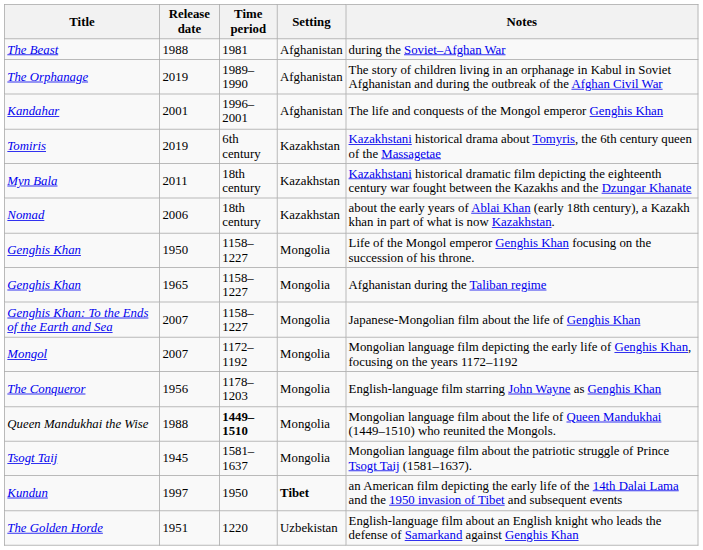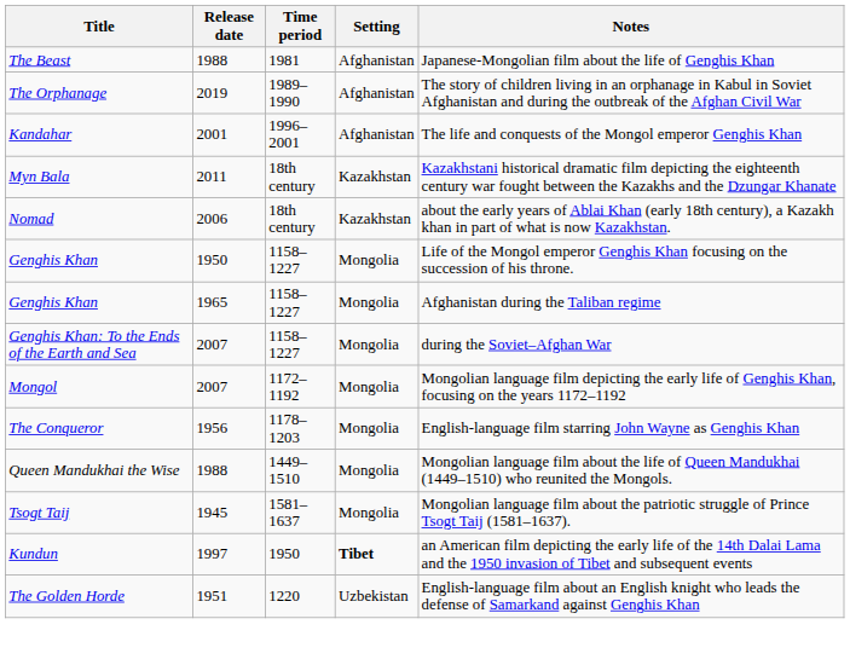The Beast | Notes: during the Soviet–Afghan War -> Japanese-Mongolian film about the life of Genghis Khan
- row: Tomiris | 2019 | 6th century | Kazakhstan | Kazakhstani historical drama about Tomyris, the 6th century queen of the Massagetae
Genghis Khan: To the Ends of the Earth and Sea | Notes: Japanese-Mongolian film about the life of Genghis Khan -> during the Soviet–Afghan War
Queen Mandukhai the Wise | Time period: bold -> normal
